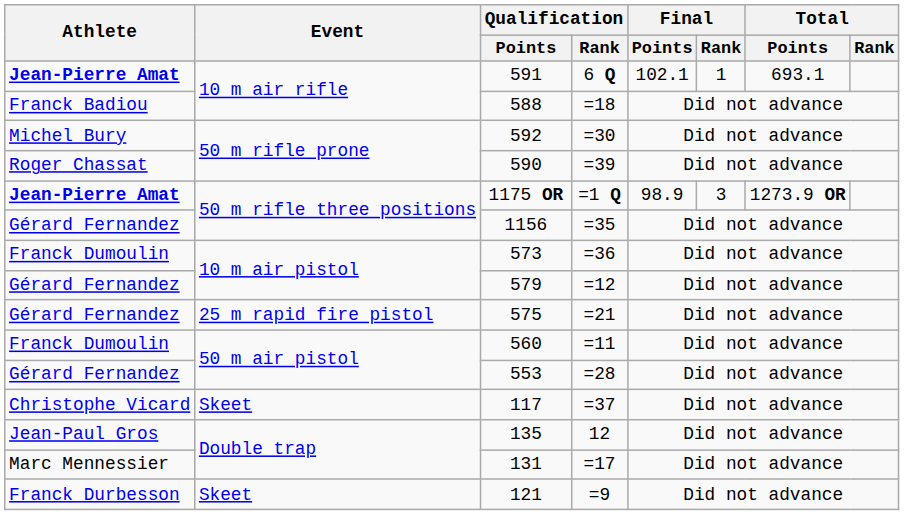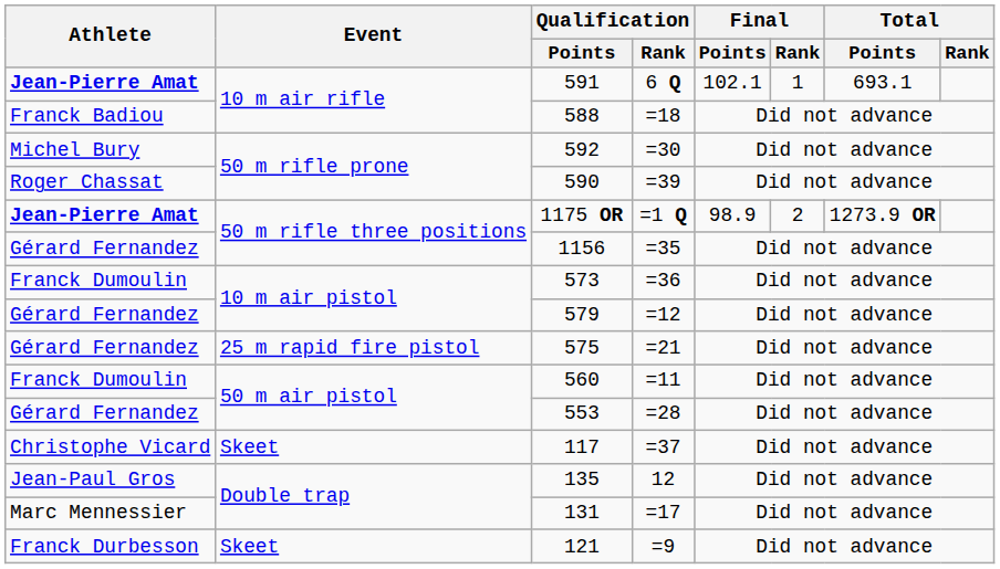1175 OR | Final / Rank: 3 -> 2
